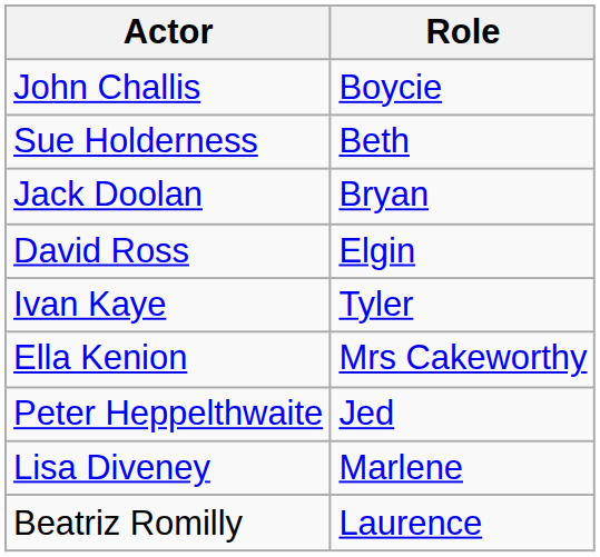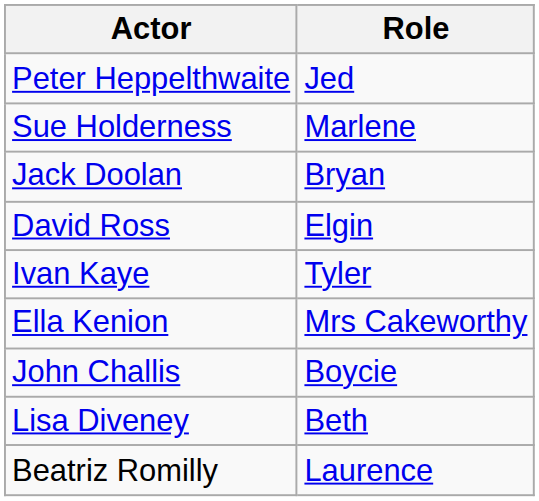rows swapped: John Challis <-> Peter Heppelthwaite
Sue Holderness | Role: Beth -> Marlene
Lisa Diveney | Role: Marlene -> Beth
